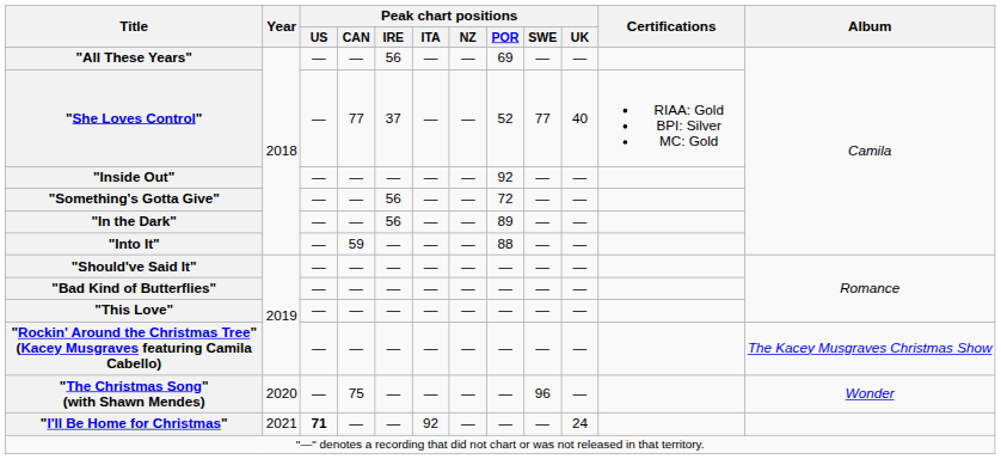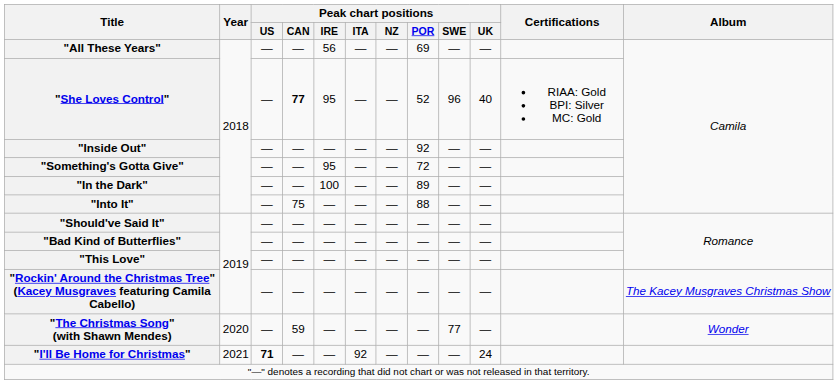"She Loves Control" | Peak chart positions / CAN: normal -> bold
"She Loves Control" | Peak chart positions / IRE: 37 -> 95
"She Loves Control" | Peak chart positions / SWE: 77 -> 96
"Something's Gotta Give" | Peak chart positions / IRE: 56 -> 95
"In the Dark" | Peak chart positions / IRE: 56 -> 100
"Into It" | Peak chart positions / CAN: 59 -> 75
"The Christmas Song" (with Shawn Mendes) | Peak chart positions / CAN: 75 -> 59
"The Christmas Song" (with Shawn Mendes) | Peak chart positions / SWE: 96 -> 77
